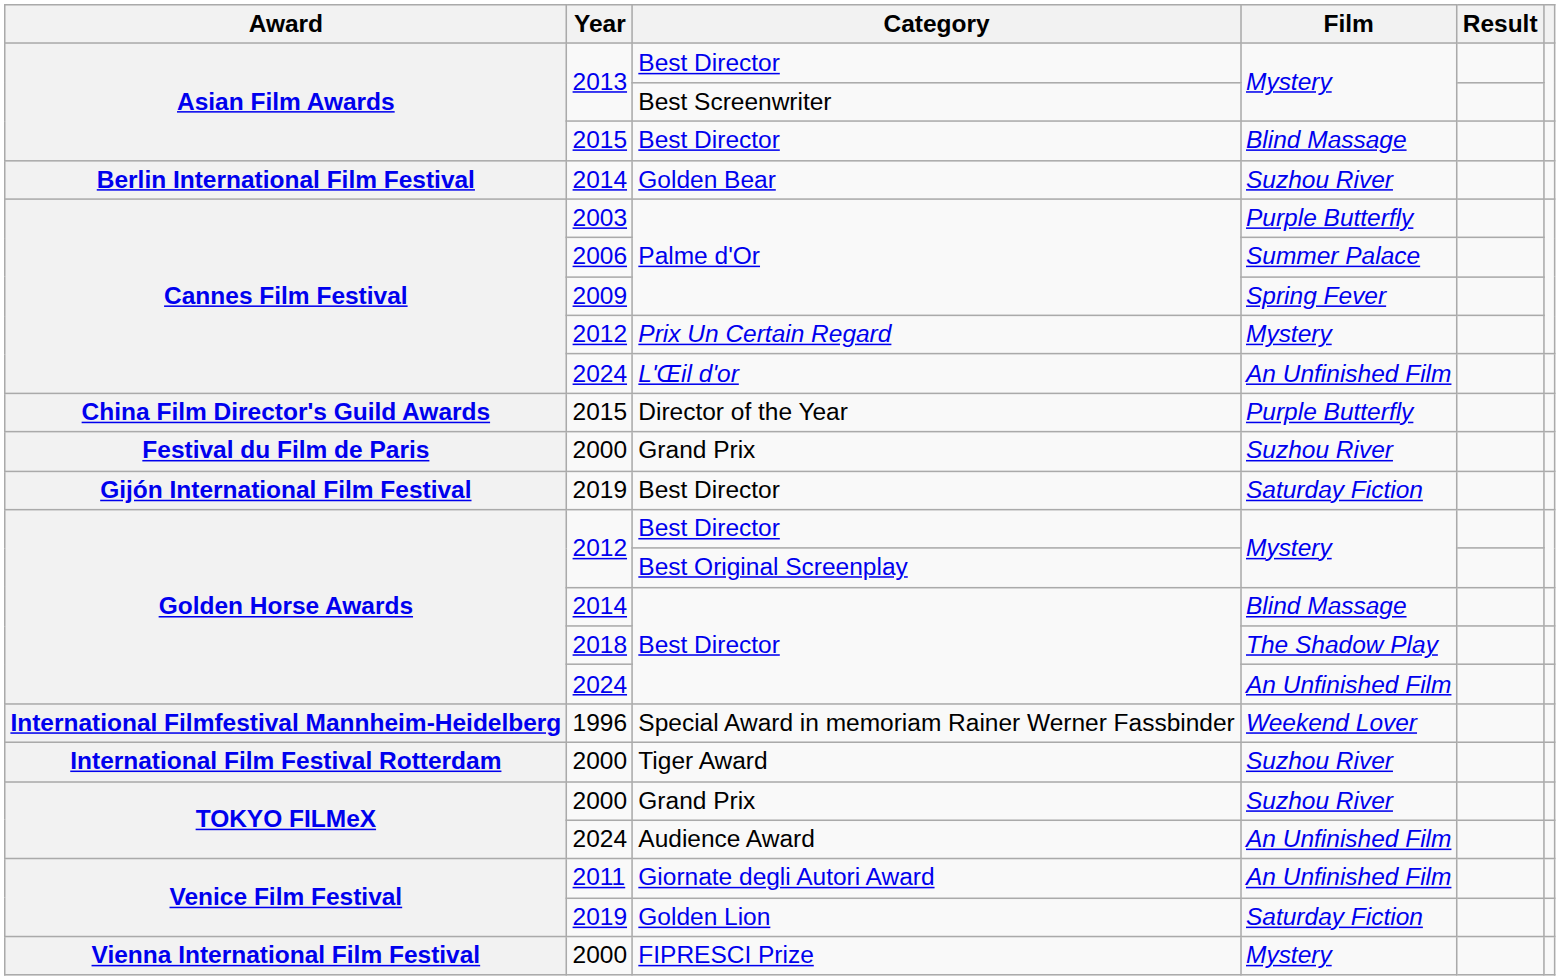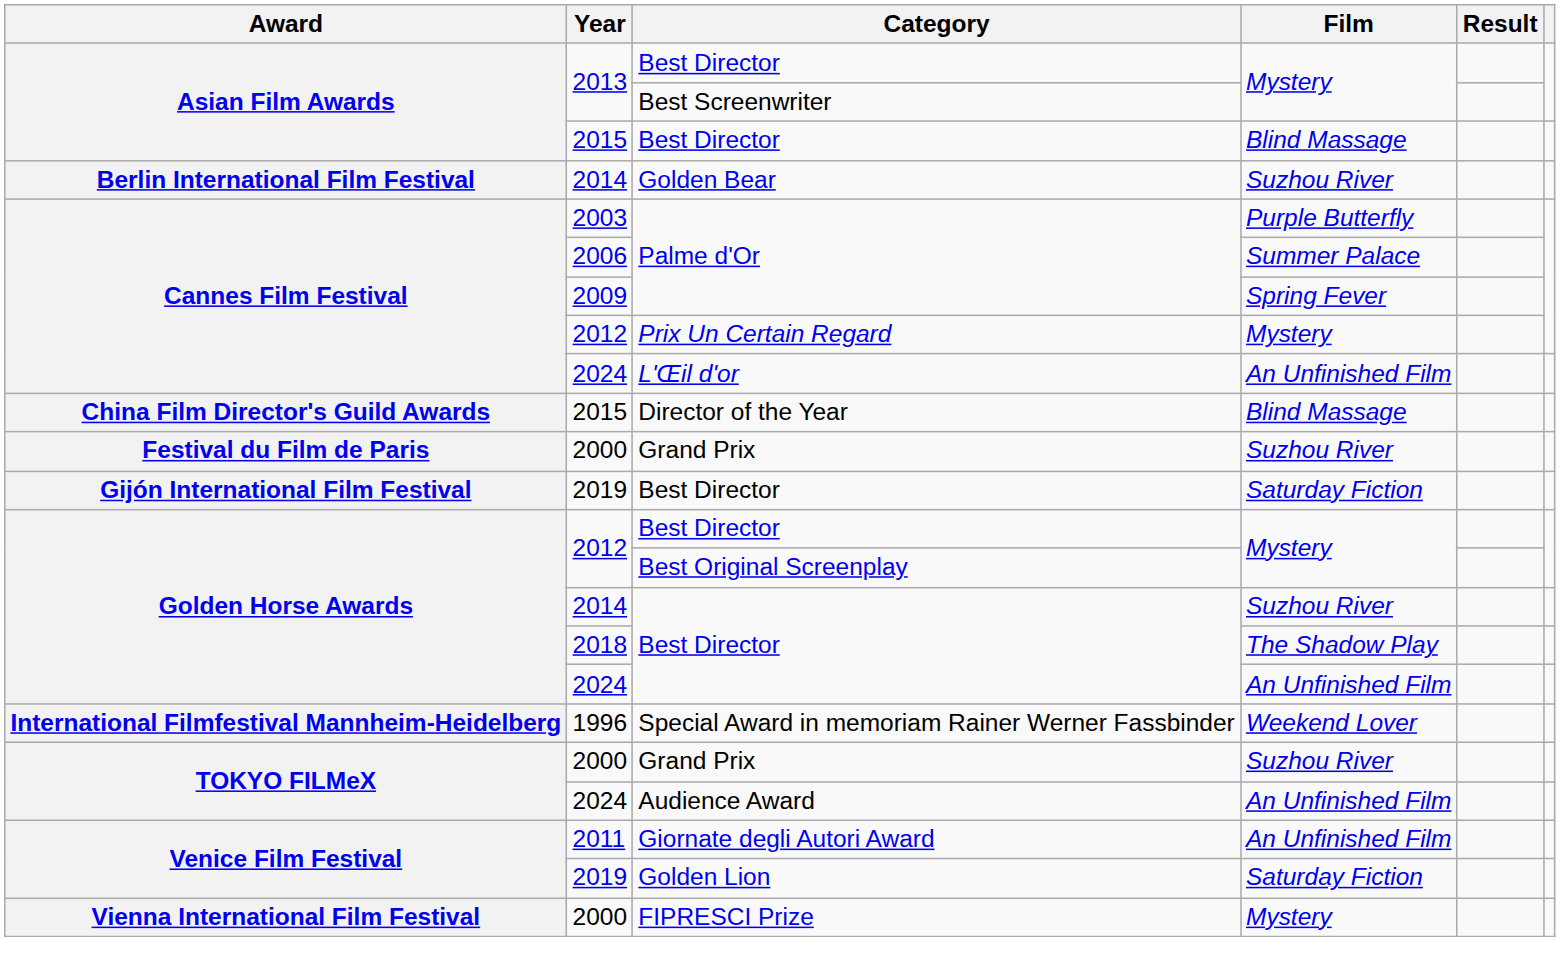Director of the Year | Film: Purple Butterfly -> Blind Massage
2014 / Best Director | Film: Blind Massage -> Suzhou River
- row: International Film Festival Rotterdam | 2000 | Tiger Award | Suzhou River
